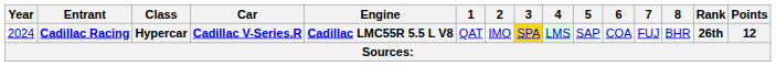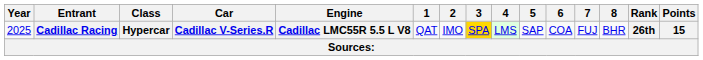Cadillac Racing | Year: 2024 -> 2025
Cadillac Racing | Points: 12 -> 15
